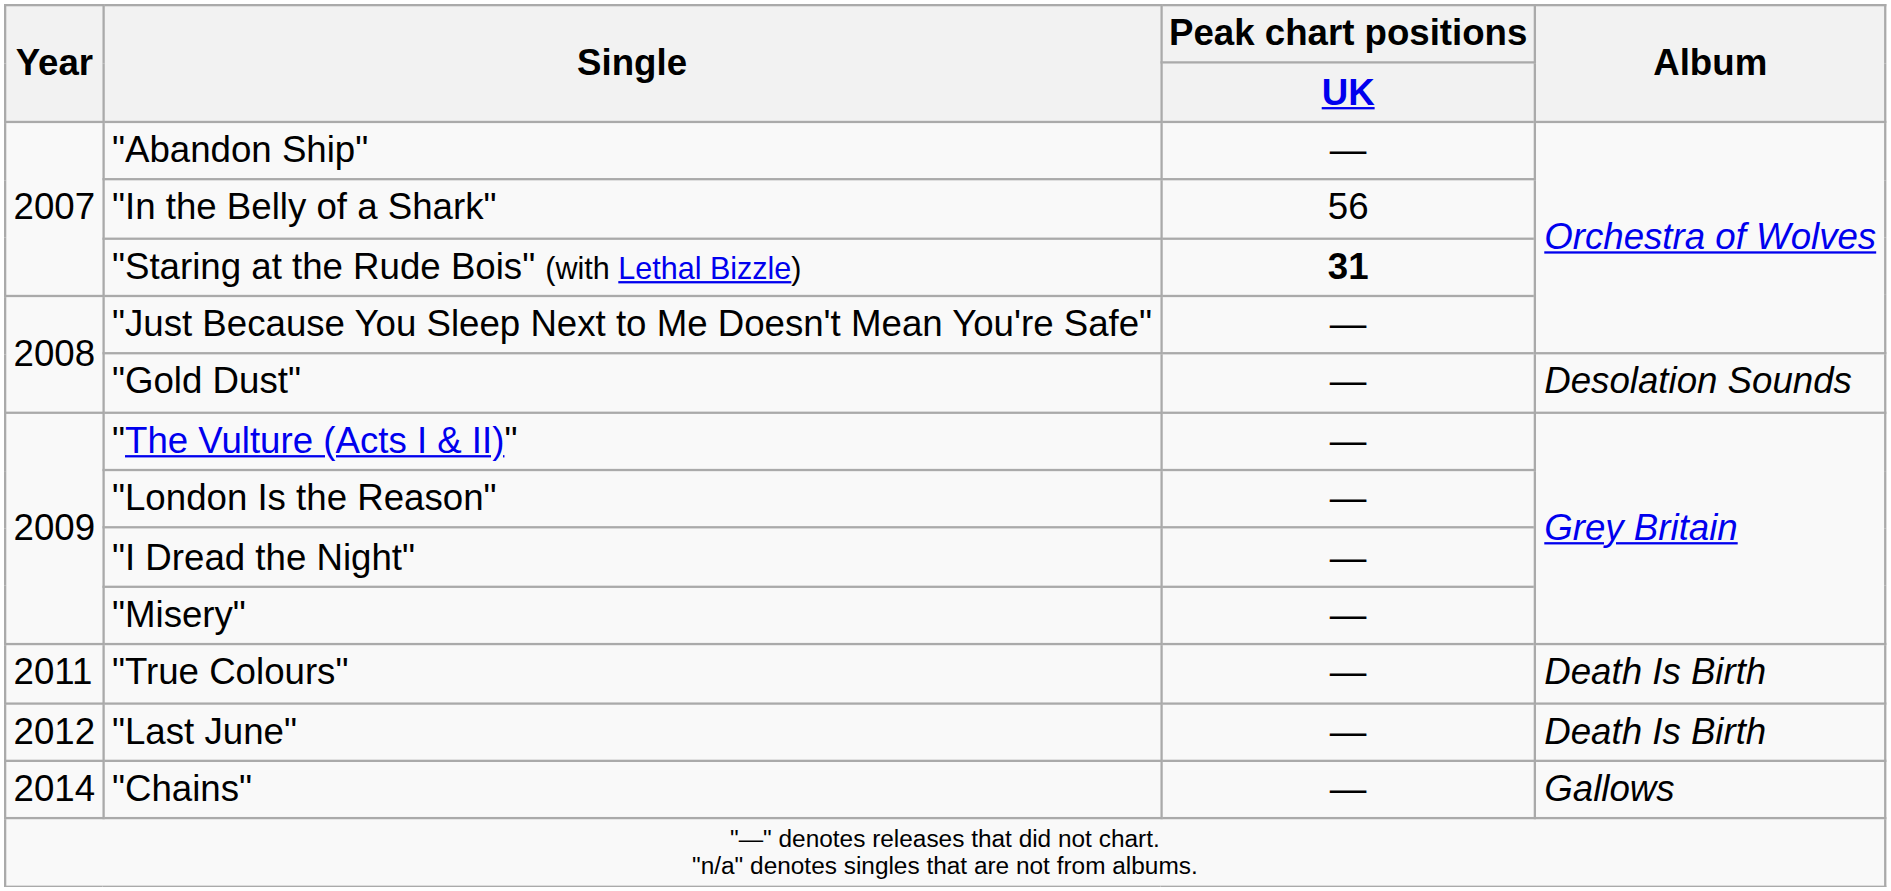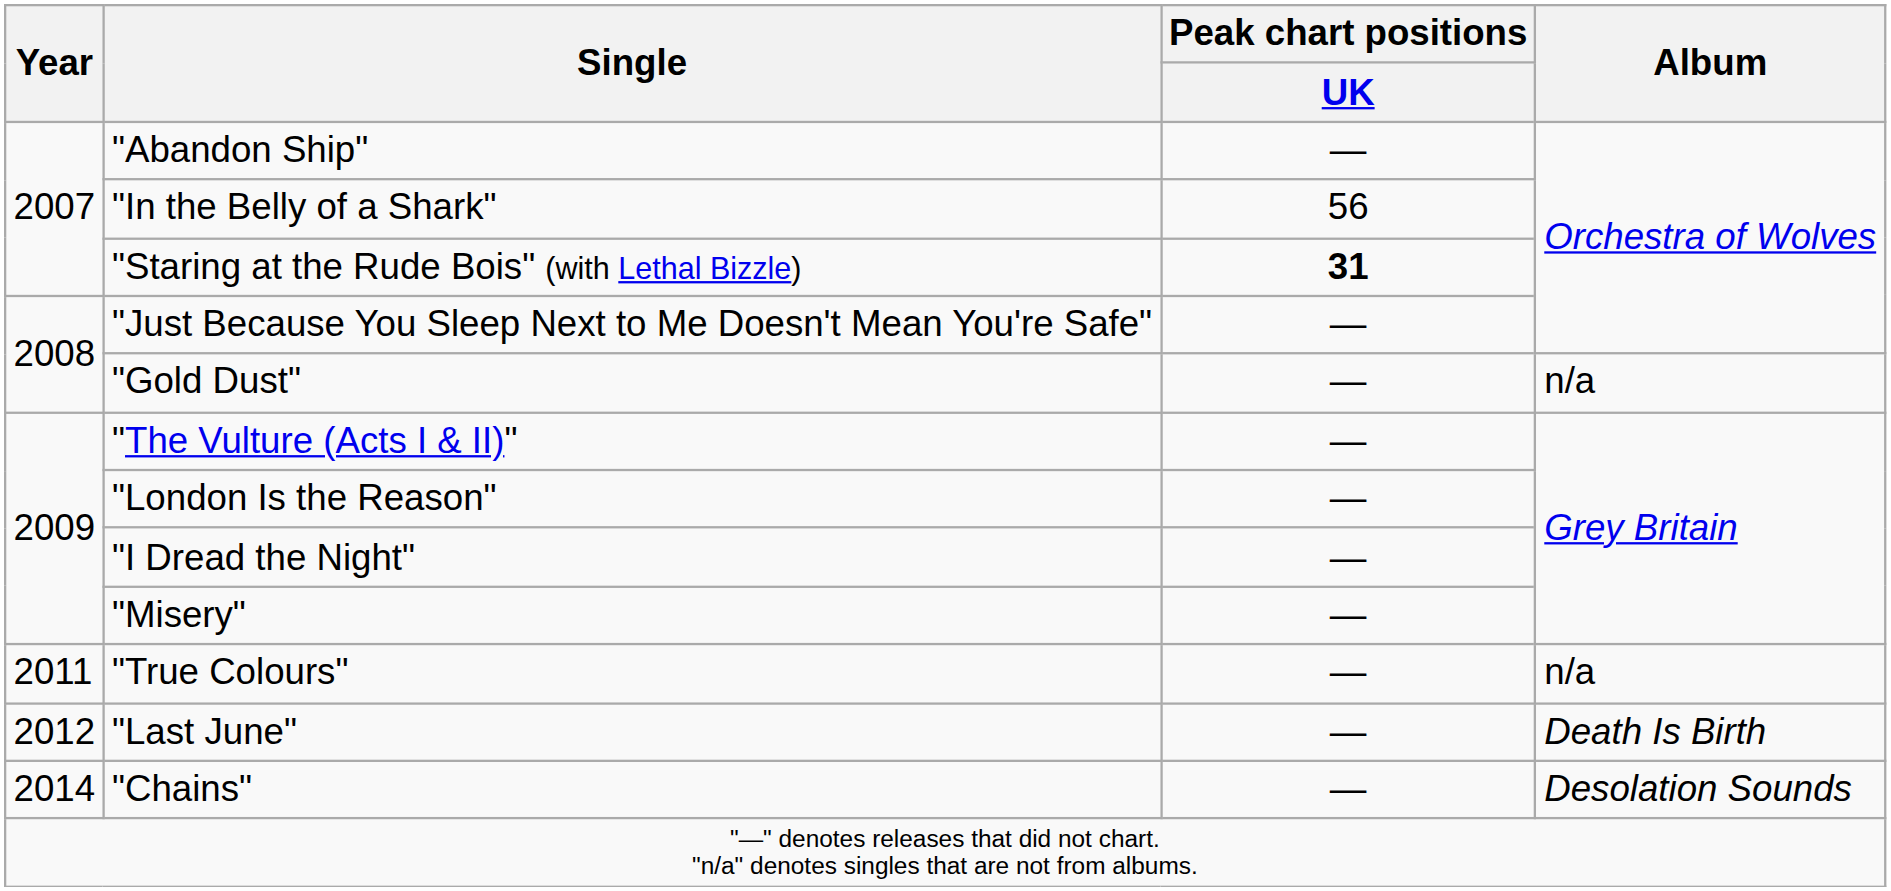"Gold Dust" | Album: Desolation Sounds -> n/a
"True Colours" | Album: Death Is Birth -> n/a
"Chains" | Album: Gallows -> Desolation Sounds
